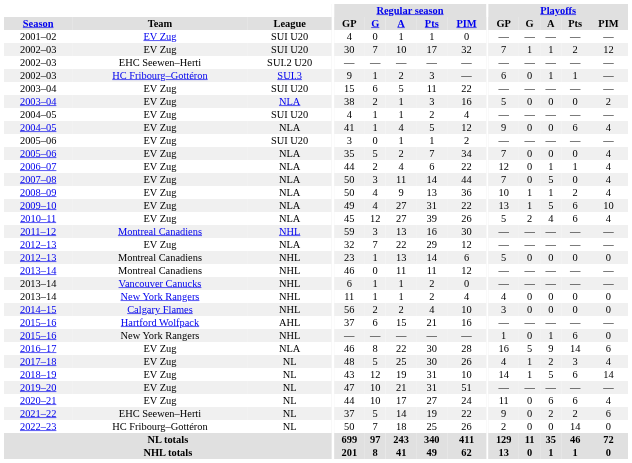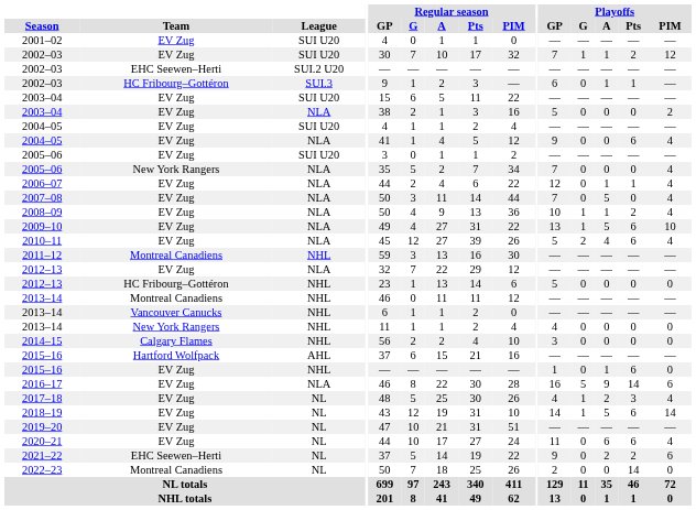2005–06 / NLA | Team: EV Zug -> New York Rangers
2012–13 / NHL | Team: Montreal Canadiens -> HC Fribourg–Gottéron
2015–16 / NHL | Team: New York Rangers -> EV Zug
2022–23 | Team: HC Fribourg–Gottéron -> Montreal Canadiens
